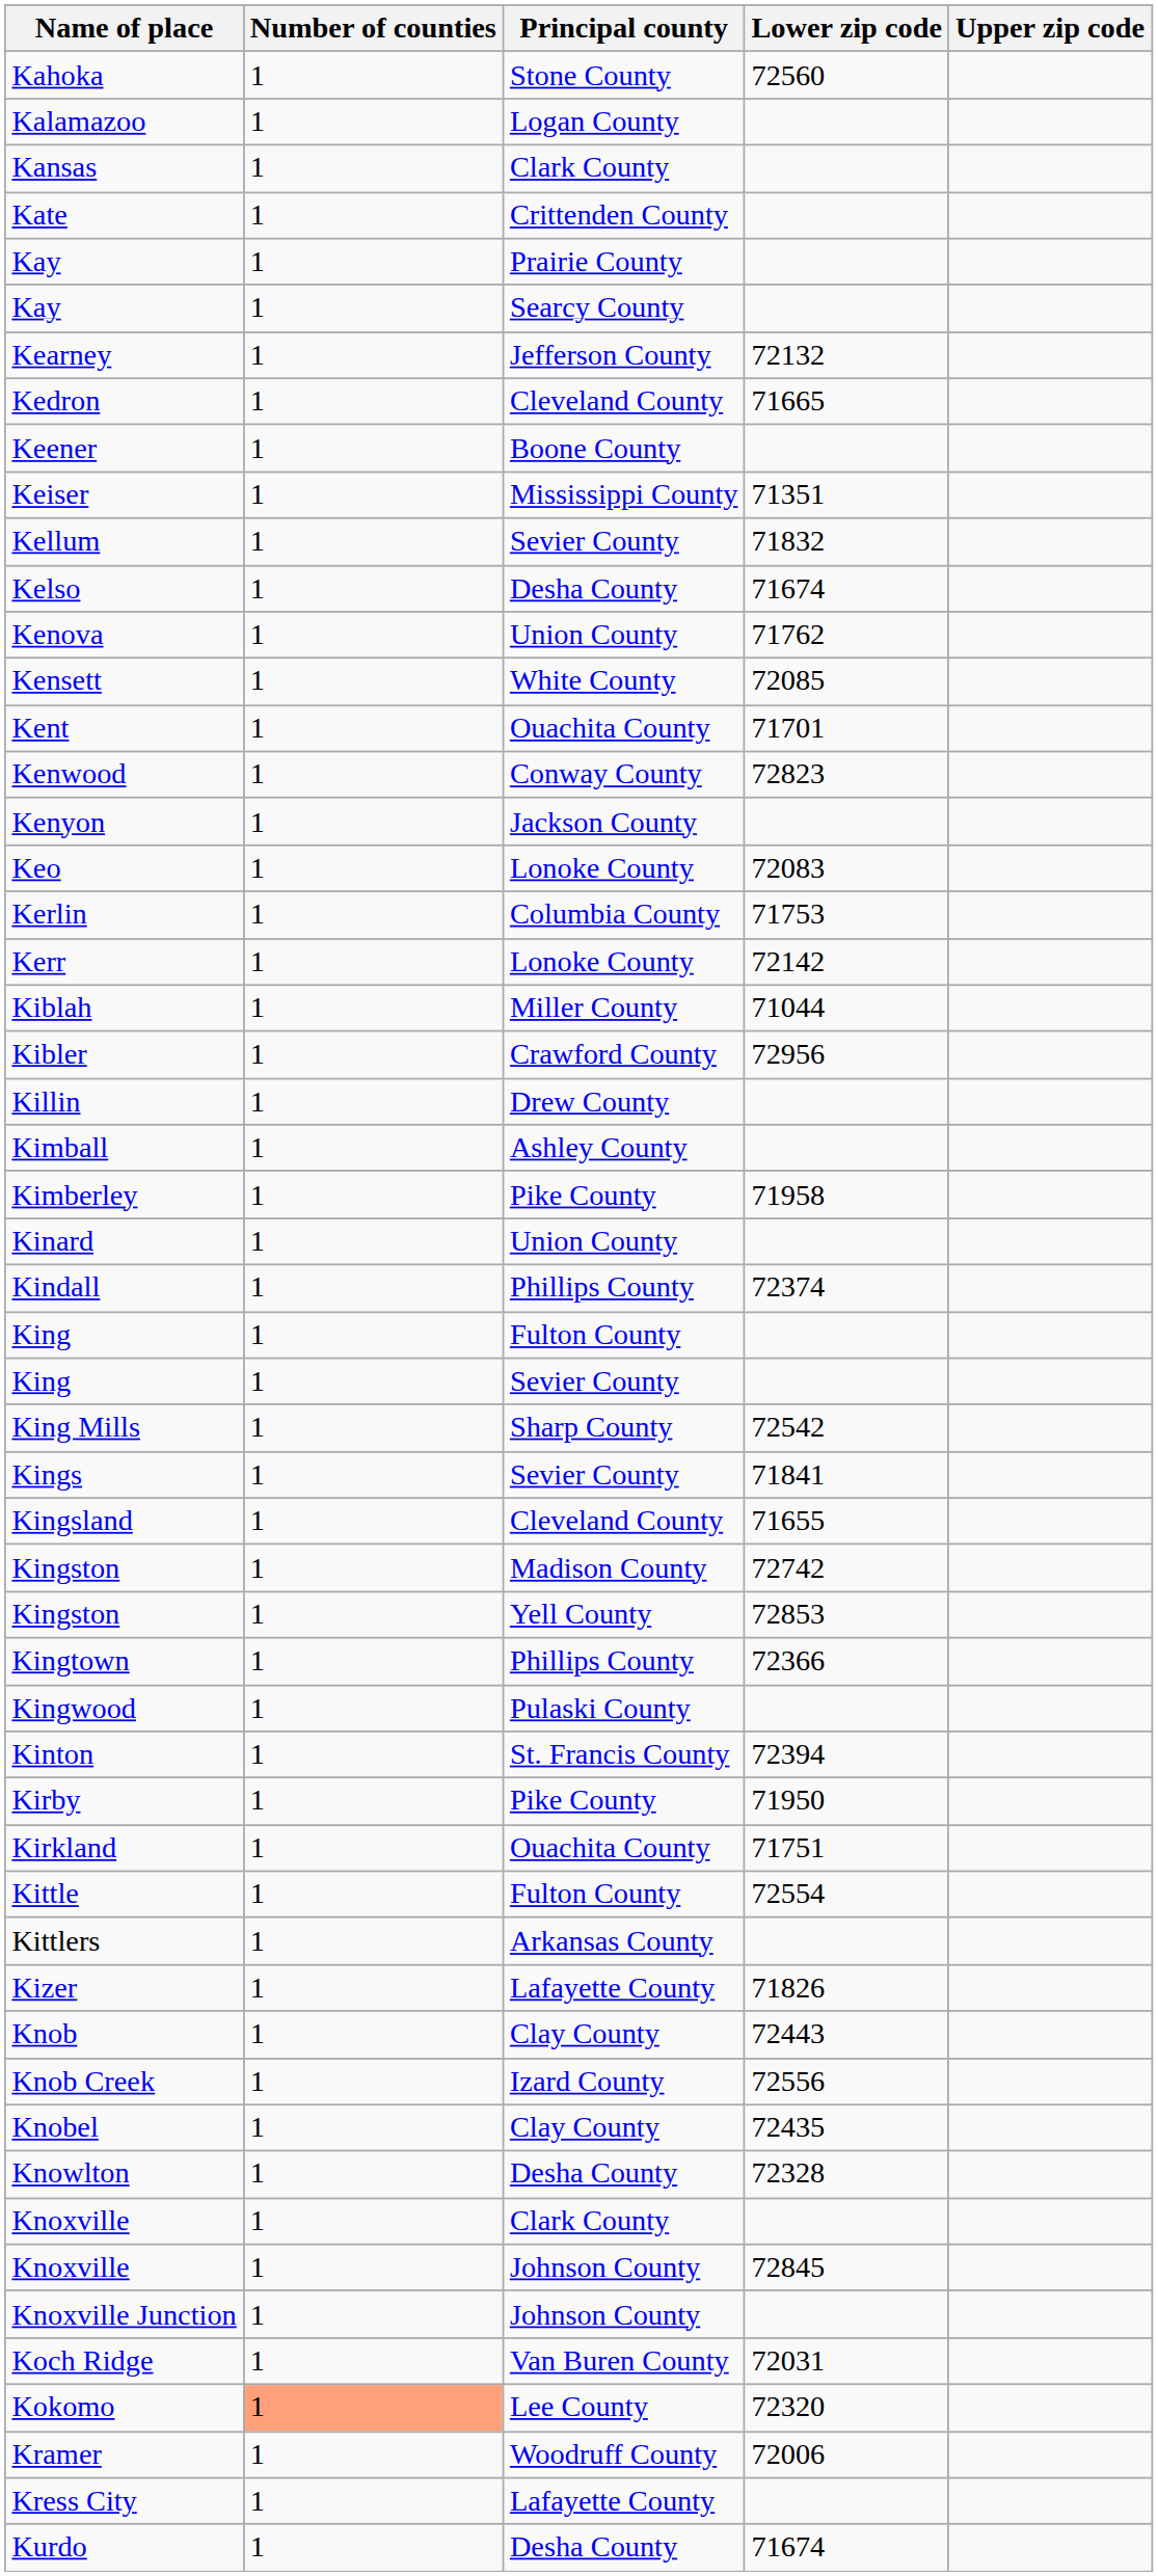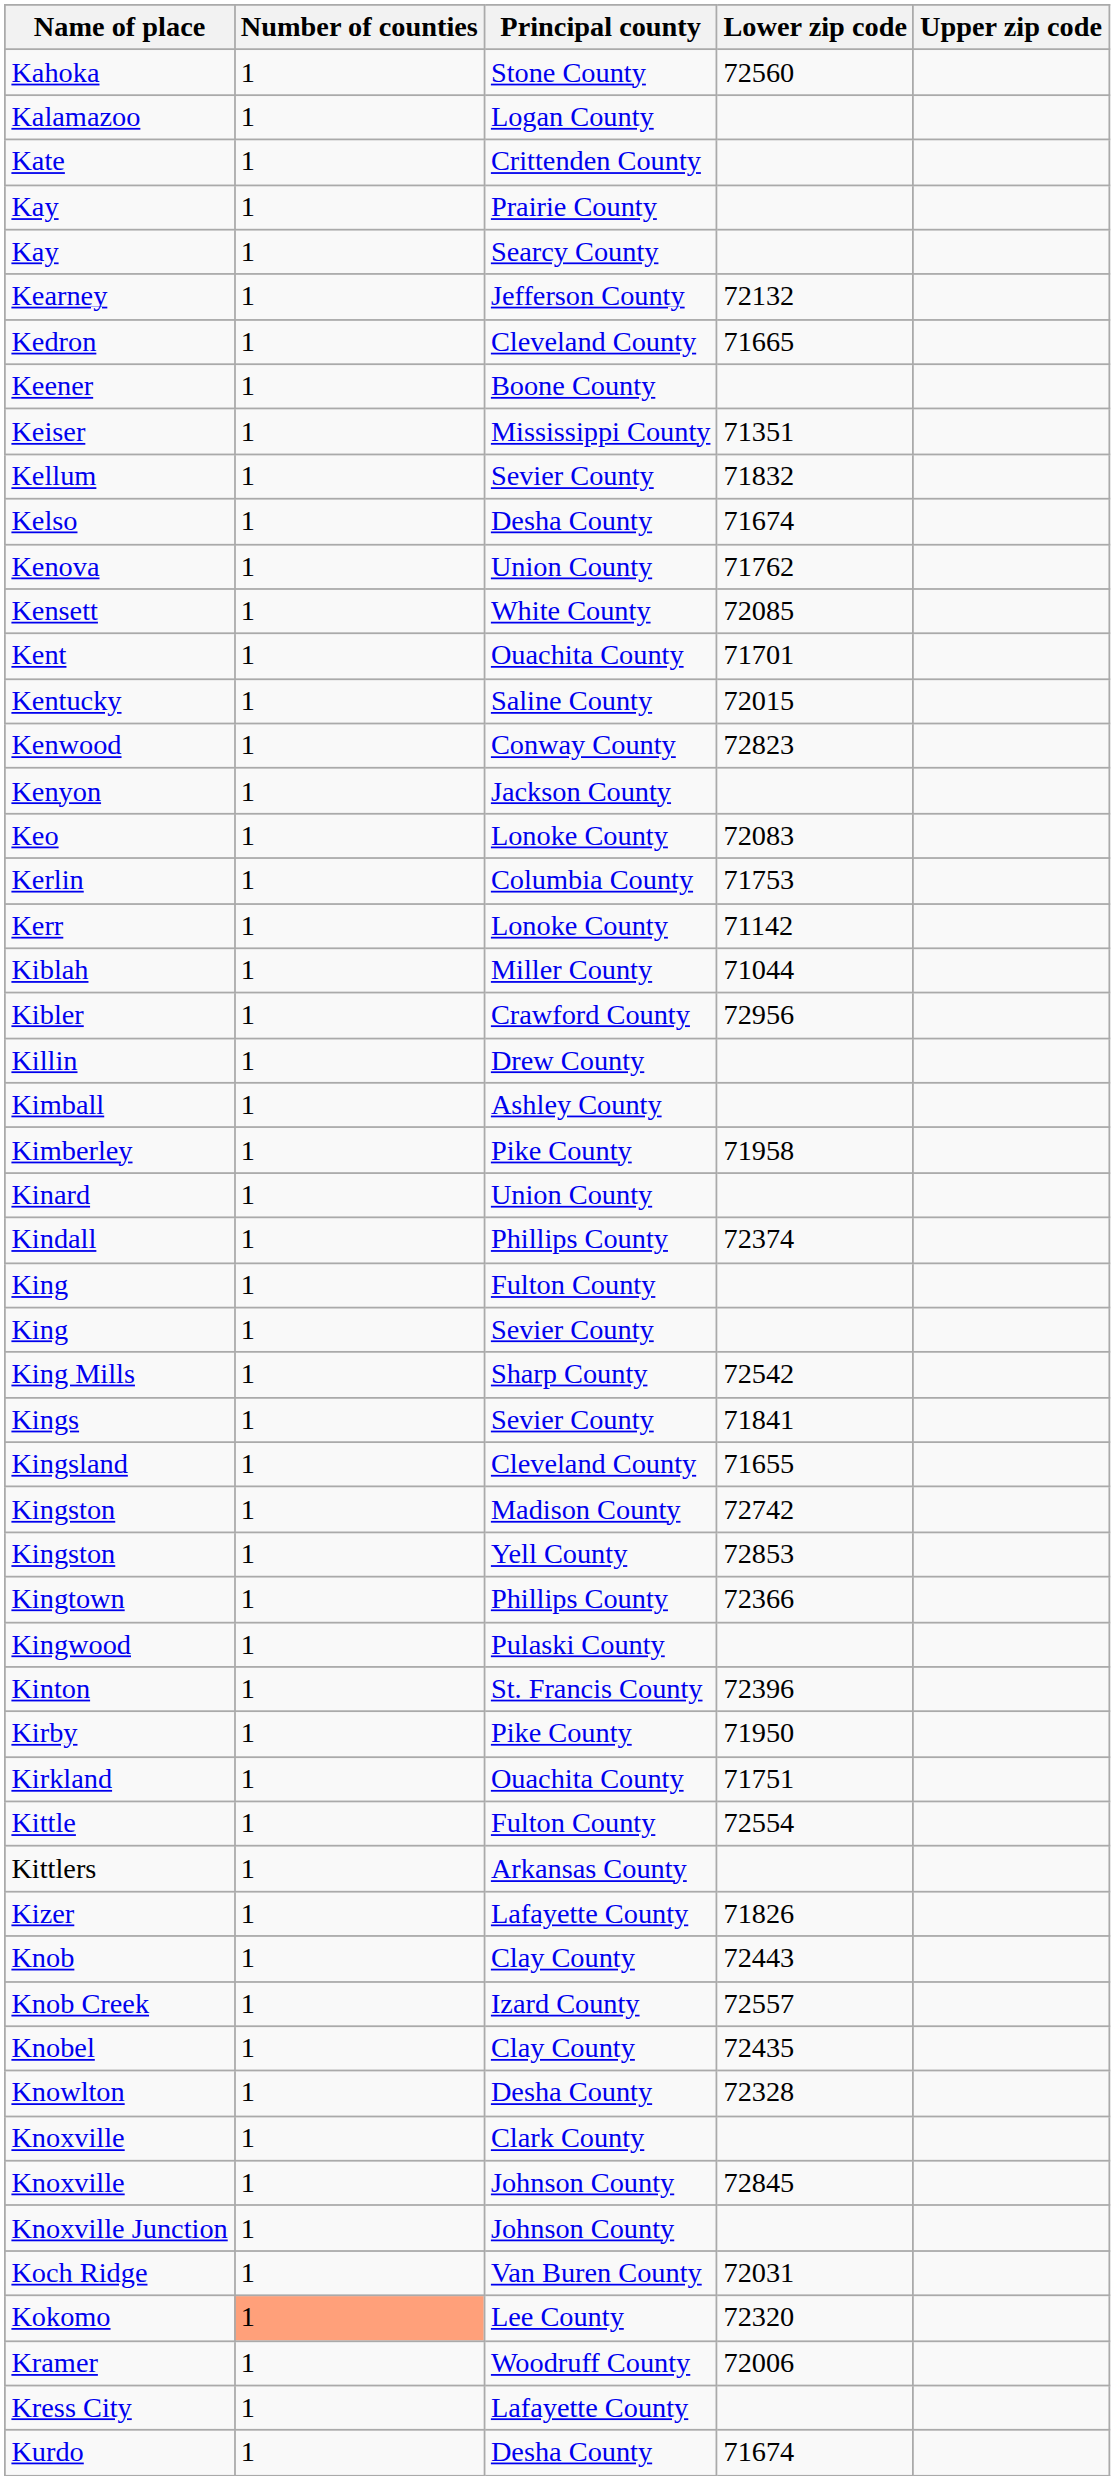- row: Kansas | 1 | Clark County
+ row: Kentucky | 1 | Saline County | 72015
Kerr | Lower zip code: 72142 -> 71142
Kinton | Lower zip code: 72394 -> 72396
Knob Creek | Lower zip code: 72556 -> 72557
